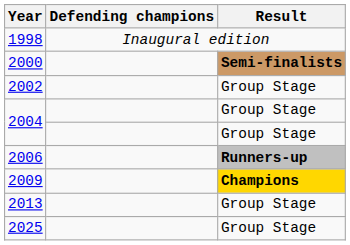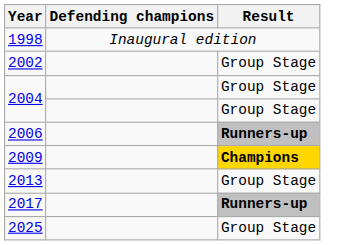- row: 2000 | Semi-finalists
+ row: 2017 | Runners-up
